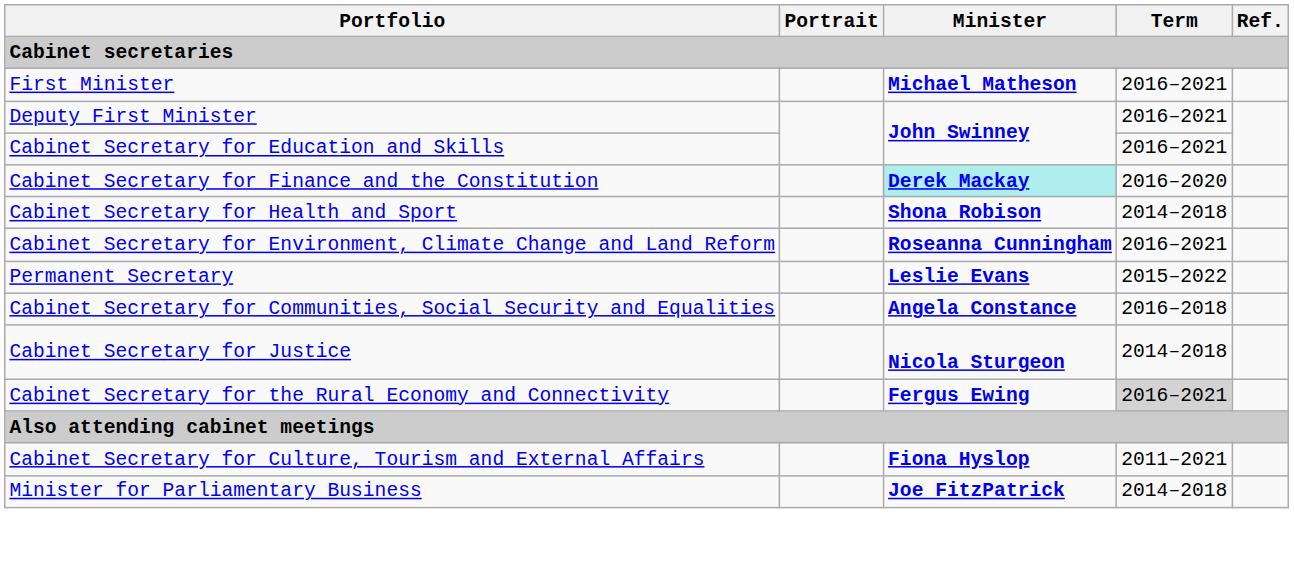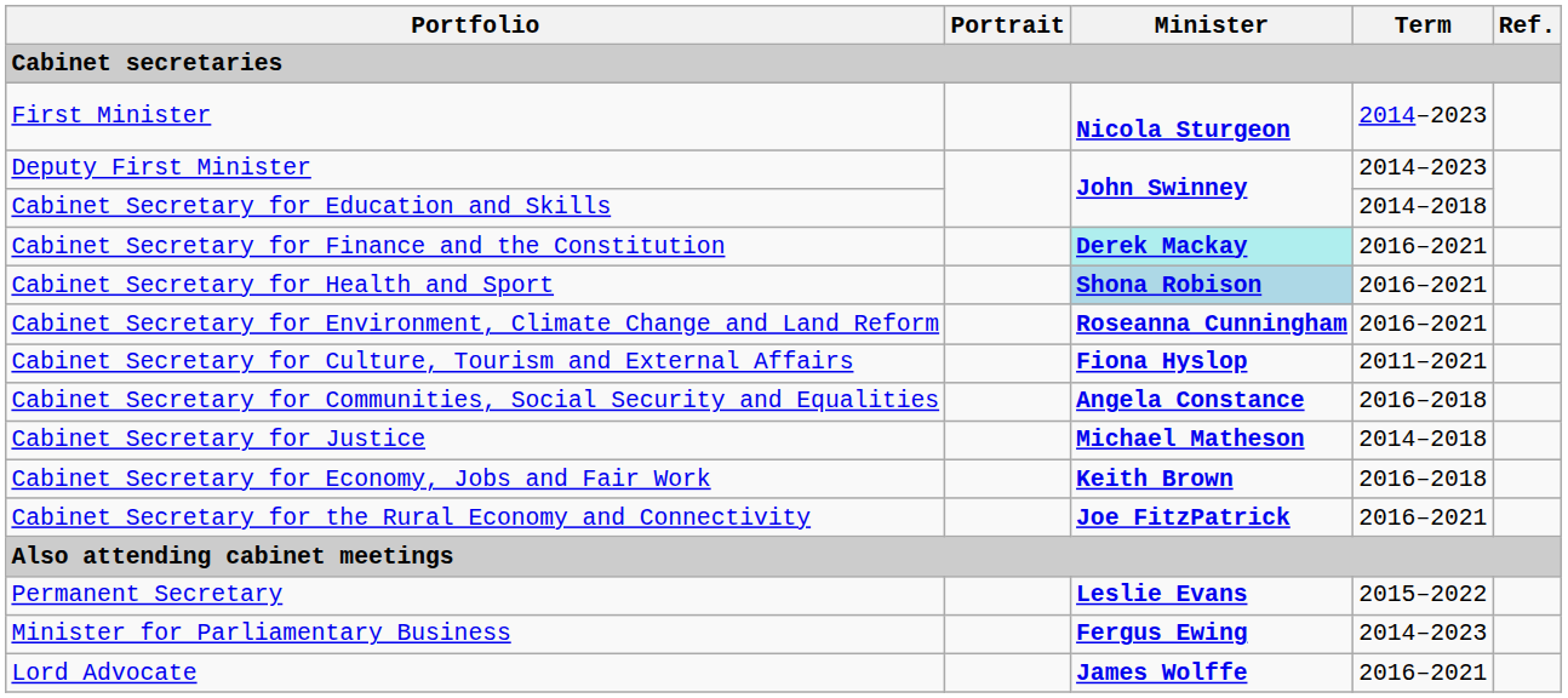First Minister | Minister: Michael Matheson -> Nicola Sturgeon
First Minister | Term: 2016–2021 -> 2014–2023
Deputy First Minister | Term: 2016–2021 -> 2014–2023
Cabinet Secretary for Education and Skills | Term: 2016–2021 -> 2014–2018
Cabinet Secretary for Finance and the Constitution | Term: 2016–2020 -> 2016–2021
Cabinet Secretary for Health and Sport | Minister: no background -> lightblue background
Cabinet Secretary for Health and Sport | Term: 2014–2018 -> 2016–2021
rows swapped: Cabinet Secretary for Culture, Tourism and External Affairs <-> Permanent Secretary
Cabinet Secretary for Justice | Minister: Nicola Sturgeon -> Michael Matheson
+ row: Cabinet Secretary for Economy, Jobs and Fair Work | Keith Brown | 2016–2018
Cabinet Secretary for the Rural Economy and Connectivity | Minister: Fergus Ewing -> Joe FitzPatrick
Cabinet Secretary for the Rural Economy and Connectivity | Term: lightgrey background -> no background
Minister for Parliamentary Business | Minister: Joe FitzPatrick -> Fergus Ewing
Minister for Parliamentary Business | Term: 2014–2018 -> 2014–2023
+ row: Lord Advocate | James Wolffe | 2016–2021
